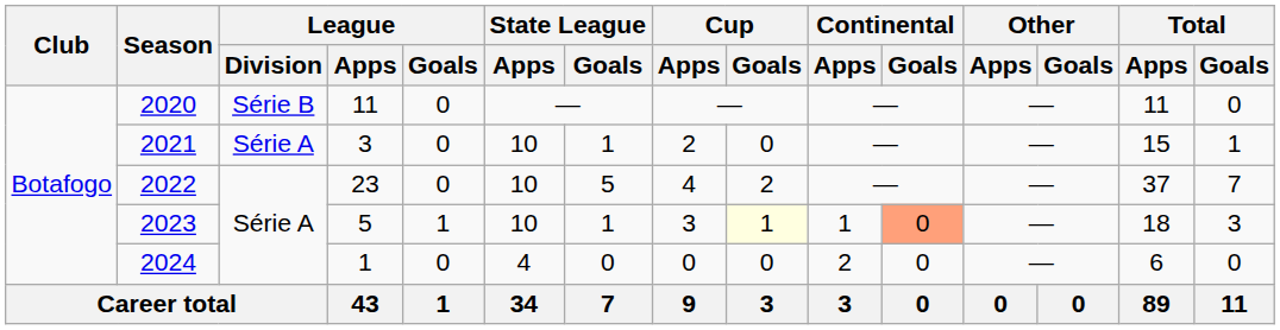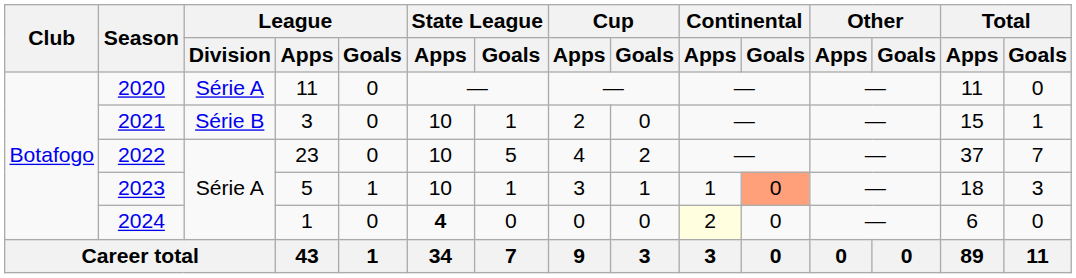2020 | League / Division: Série B -> Série A
2021 | League / Division: Série A -> Série B
2023 | Cup / Goals: lightyellow background -> no background
2024 | State League / Apps: normal -> bold
2024 | Continental / Apps: no background -> lightyellow background
